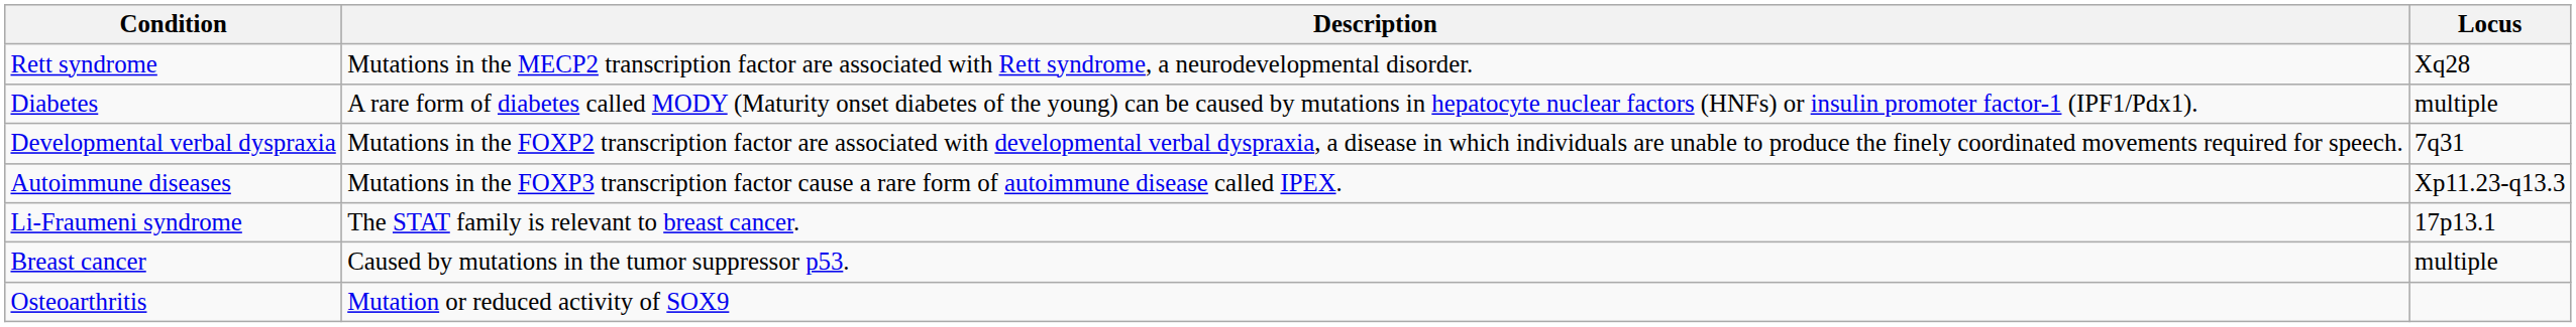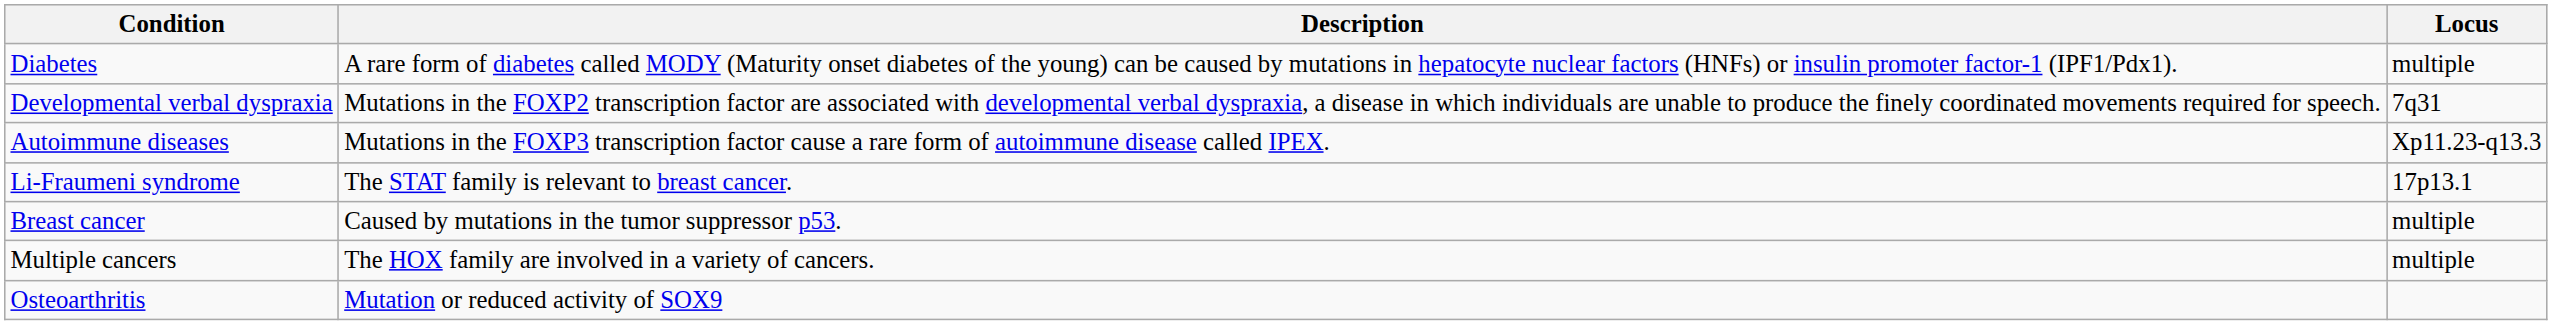- row: Rett syndrome | Mutations in the MECP2 transcription factor are associated with Rett syndrome, a neurodevelopmental disorder. | Xq28
+ row: Multiple cancers | The HOX family are involved in a variety of cancers. | multiple
